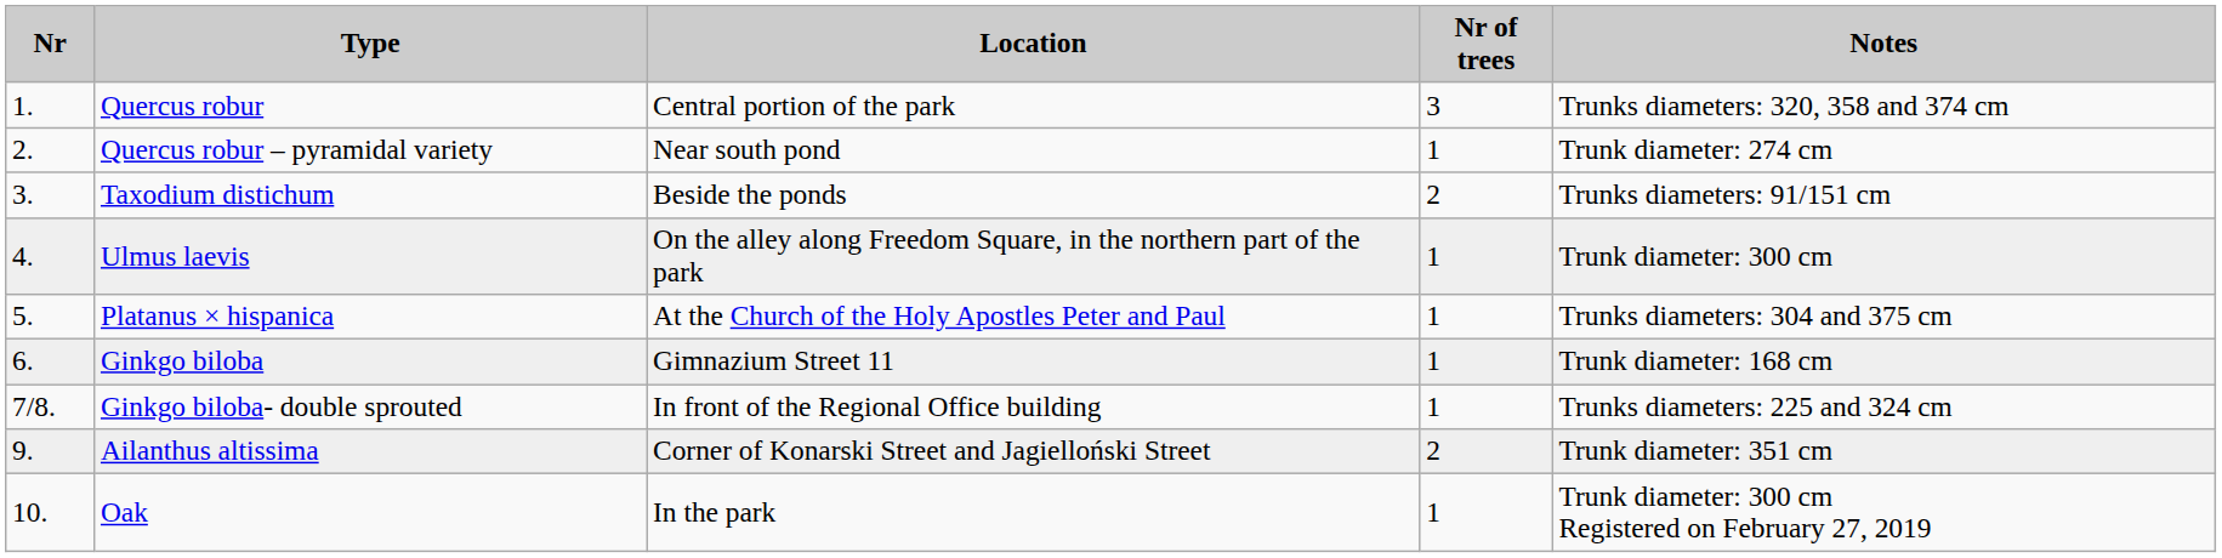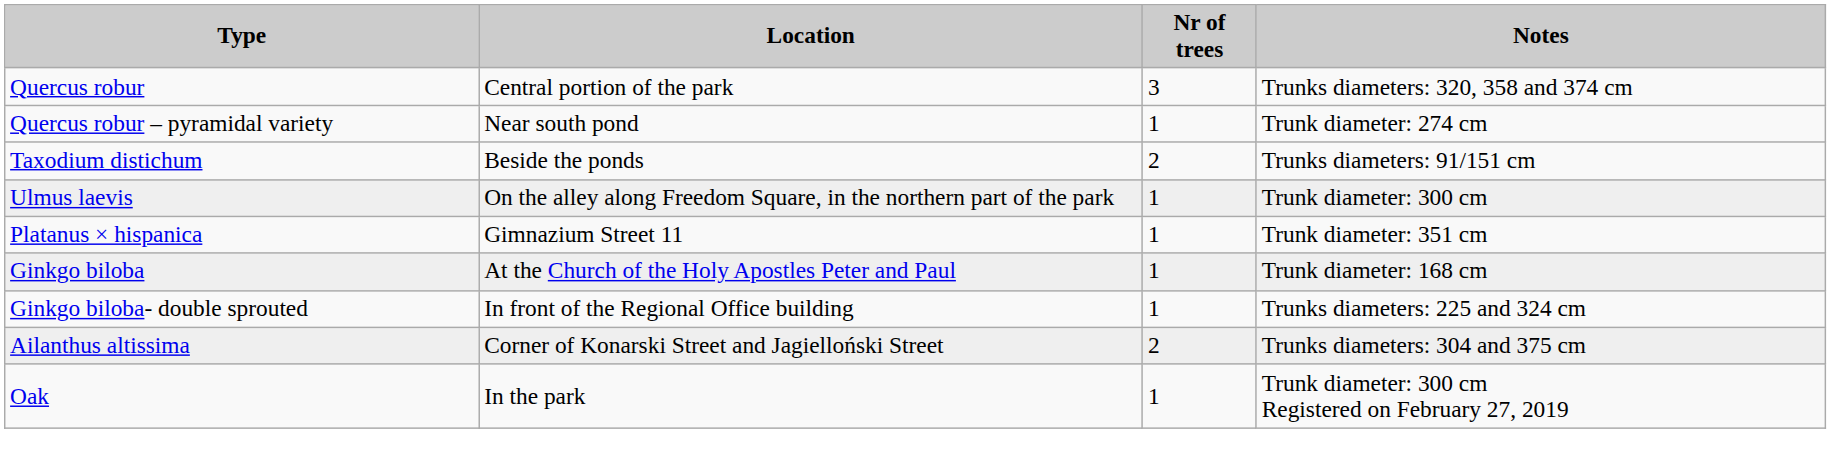- column: Nr | 1. | 2. | 3. | 4. | 5. | 6. | 7/8. | 9. | 10.
Platanus × hispanica | Location: At the Church of the Holy Apostles Peter and Paul -> Gimnazium Street 11
Platanus × hispanica | Notes: Trunks diameters: 304 and 375 cm -> Trunk diameter: 351 cm
Ginkgo biloba | Location: Gimnazium Street 11 -> At the Church of the Holy Apostles Peter and Paul
Ailanthus altissima | Notes: Trunk diameter: 351 cm -> Trunks diameters: 304 and 375 cm
